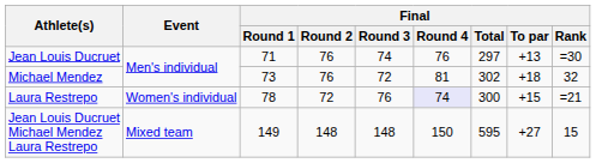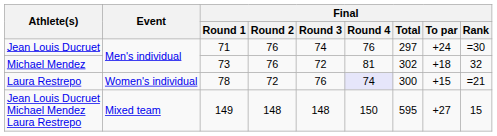Jean Louis Ducruet | Final / To par: +13 -> +24
